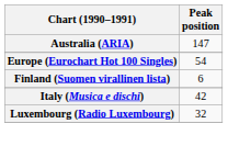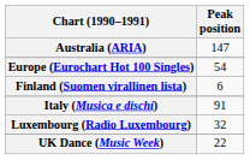Italy (Musica e dischi) | Peak position: 42 -> 91
+ row: UK Dance (Music Week) | 22
